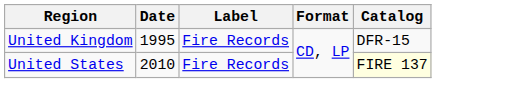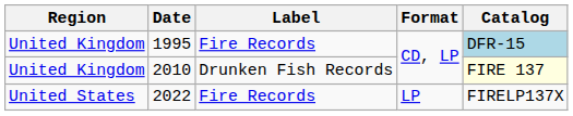1995 | Catalog: no background -> lightblue background
2010 | Region: United States -> United Kingdom
2010 | Label: Fire Records -> Drunken Fish Records
+ row: United States | 2022 | Fire Records | LP | FIRELP137X
